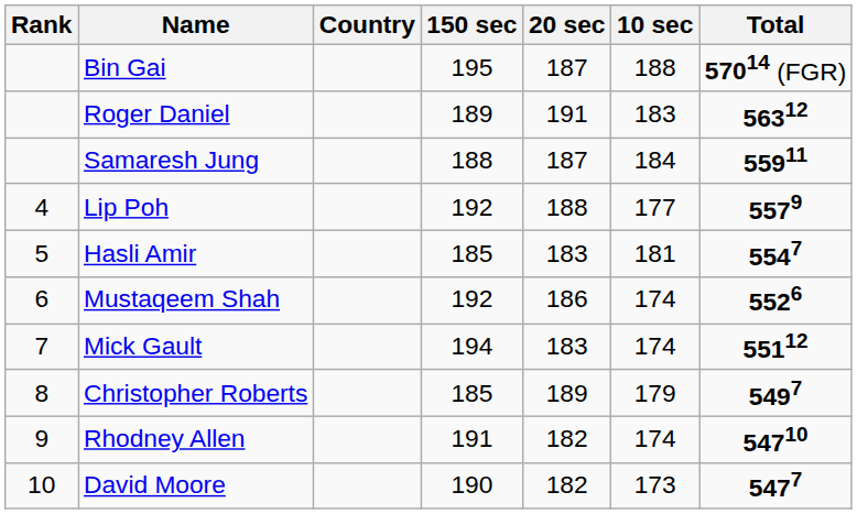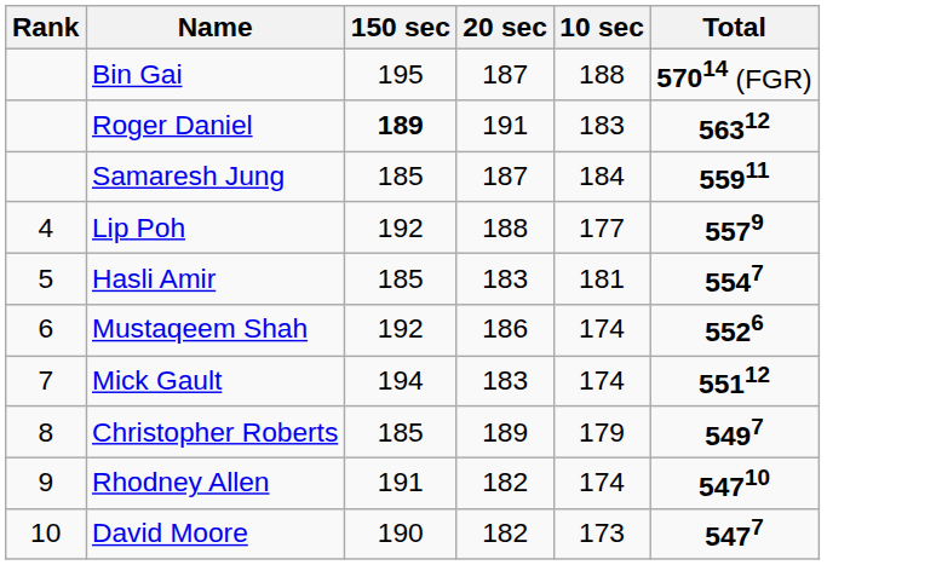- column: Country
Roger Daniel | 150 sec: normal -> bold
Samaresh Jung | 150 sec: 188 -> 185
